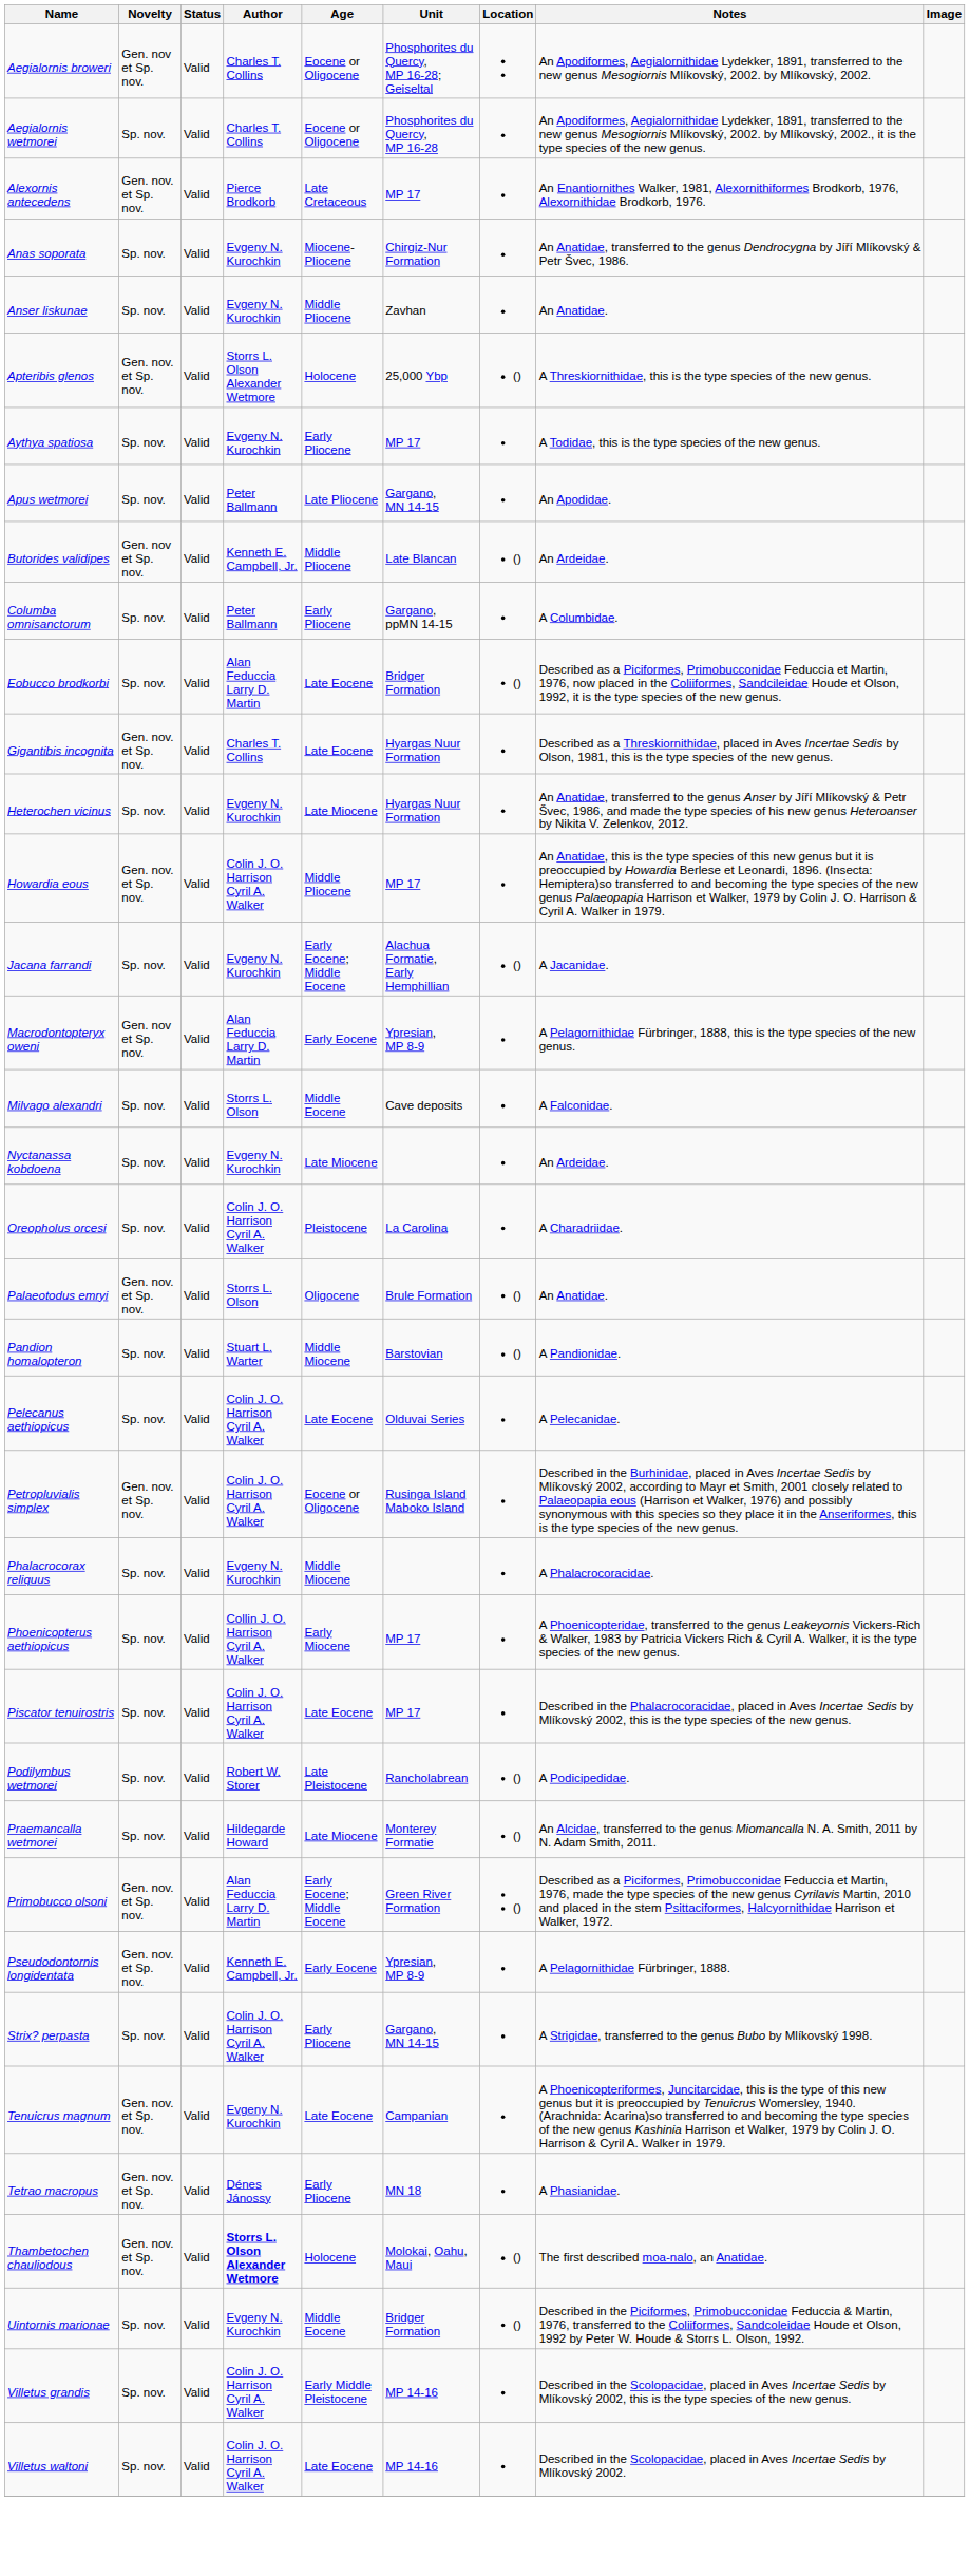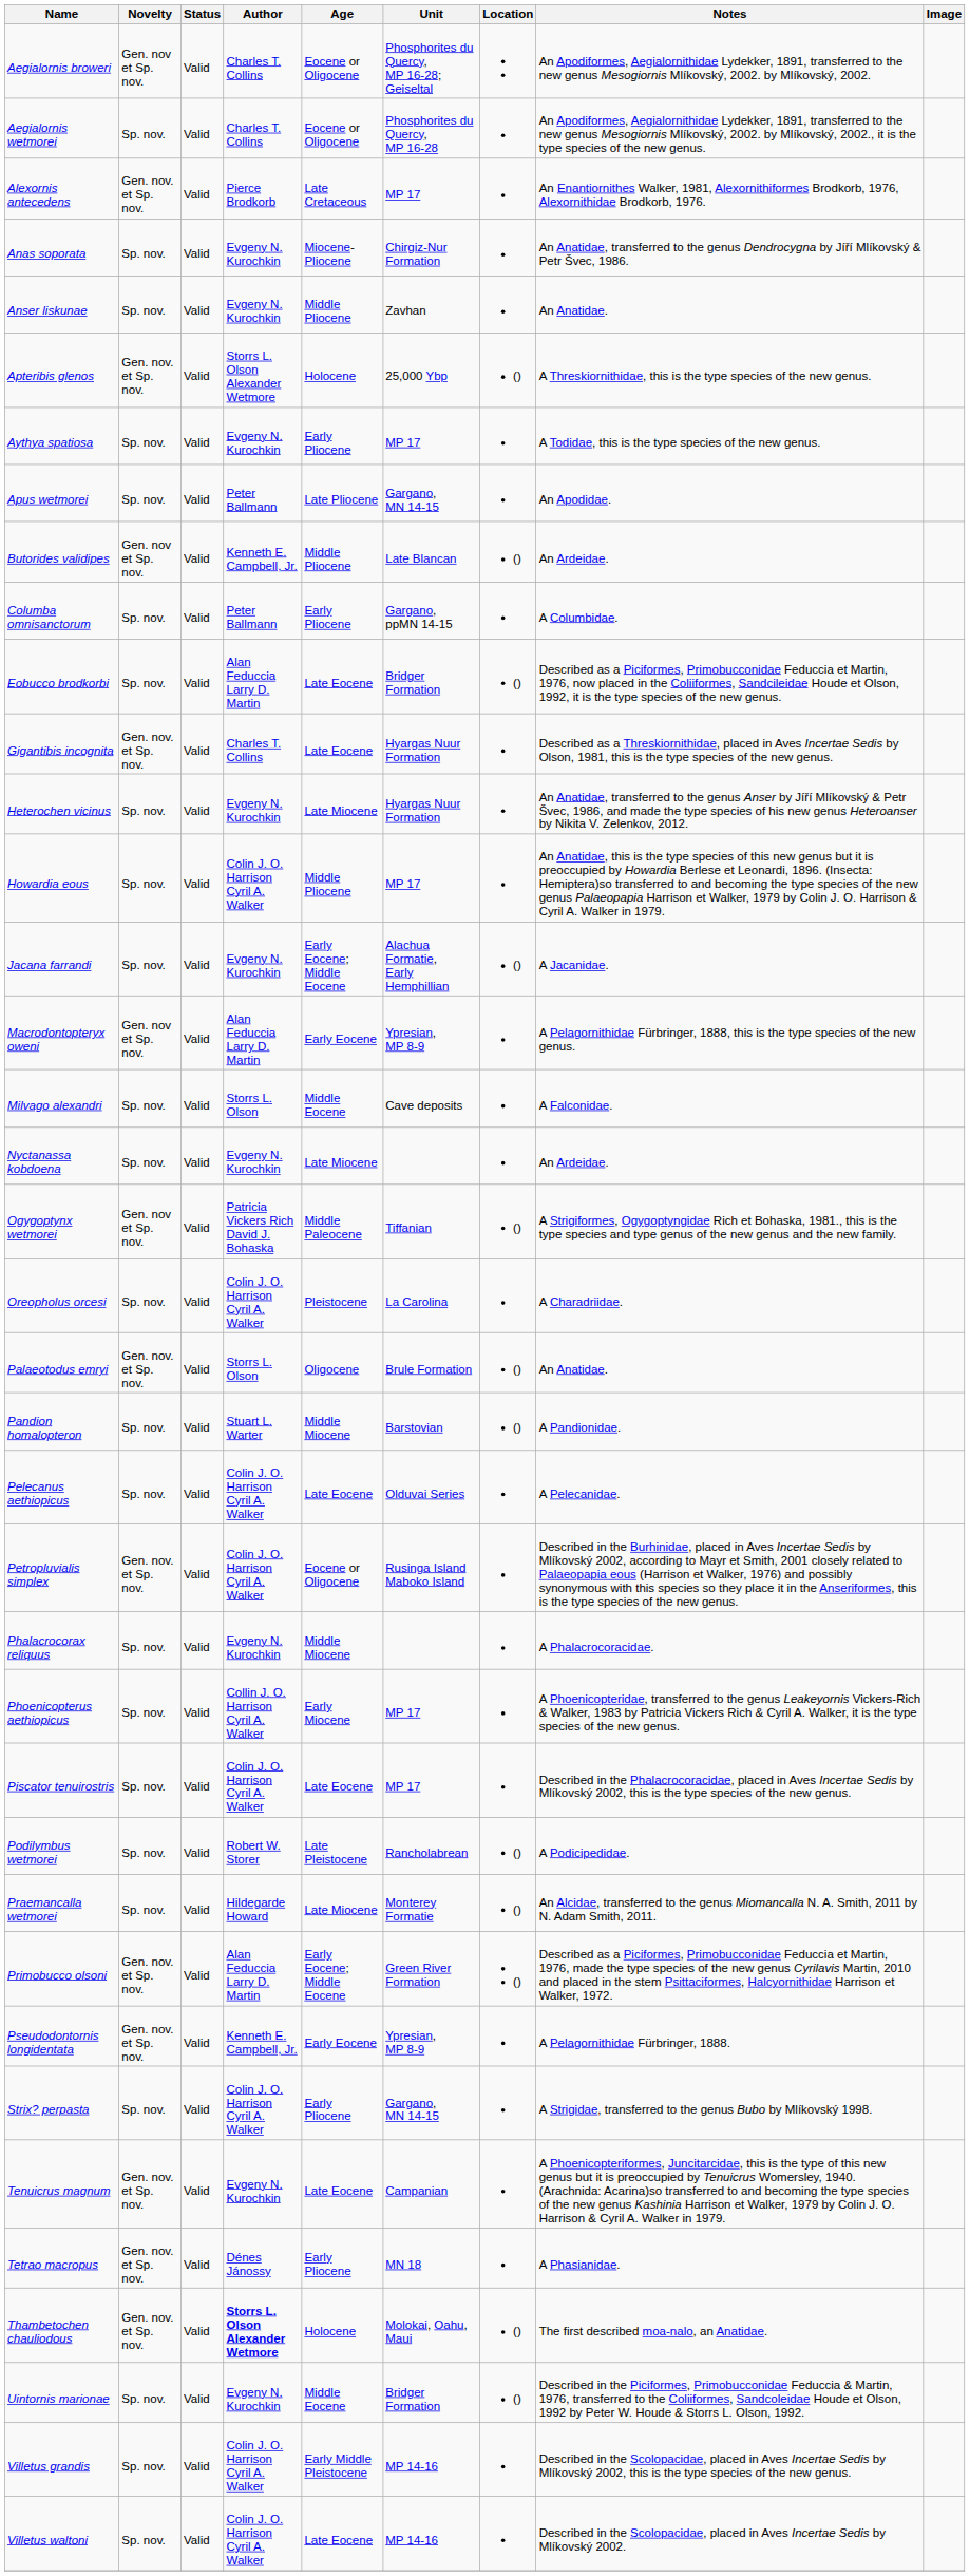Howardia eous | Novelty: Gen. nov. et Sp. nov. -> Sp. nov.
+ row: Ogygoptynx wetmorei | Gen. nov et Sp. nov. | Valid | Patricia Vickers Rich David J. Bohaska | Middle Paleocene | Tiffanian | () | A Strigiformes, Ogygoptyngidae Rich et Bohaska, 1981., this is the type species and type genus of the new genus and the new family.
